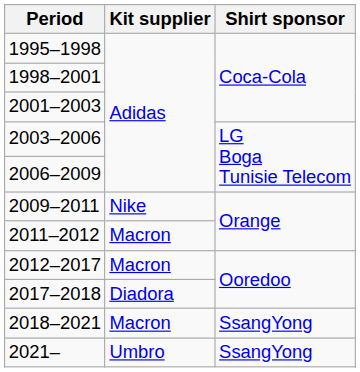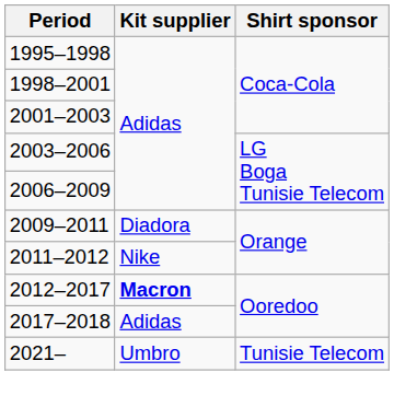2009–2011 | Kit supplier: Nike -> Diadora
2011–2012 | Kit supplier: Macron -> Nike
2012–2017 | Kit supplier: normal -> bold
2017–2018 | Kit supplier: Diadora -> Adidas
- row: 2018–2021 | Macron | SsangYong
2021– | Shirt sponsor: SsangYong -> Tunisie Telecom
